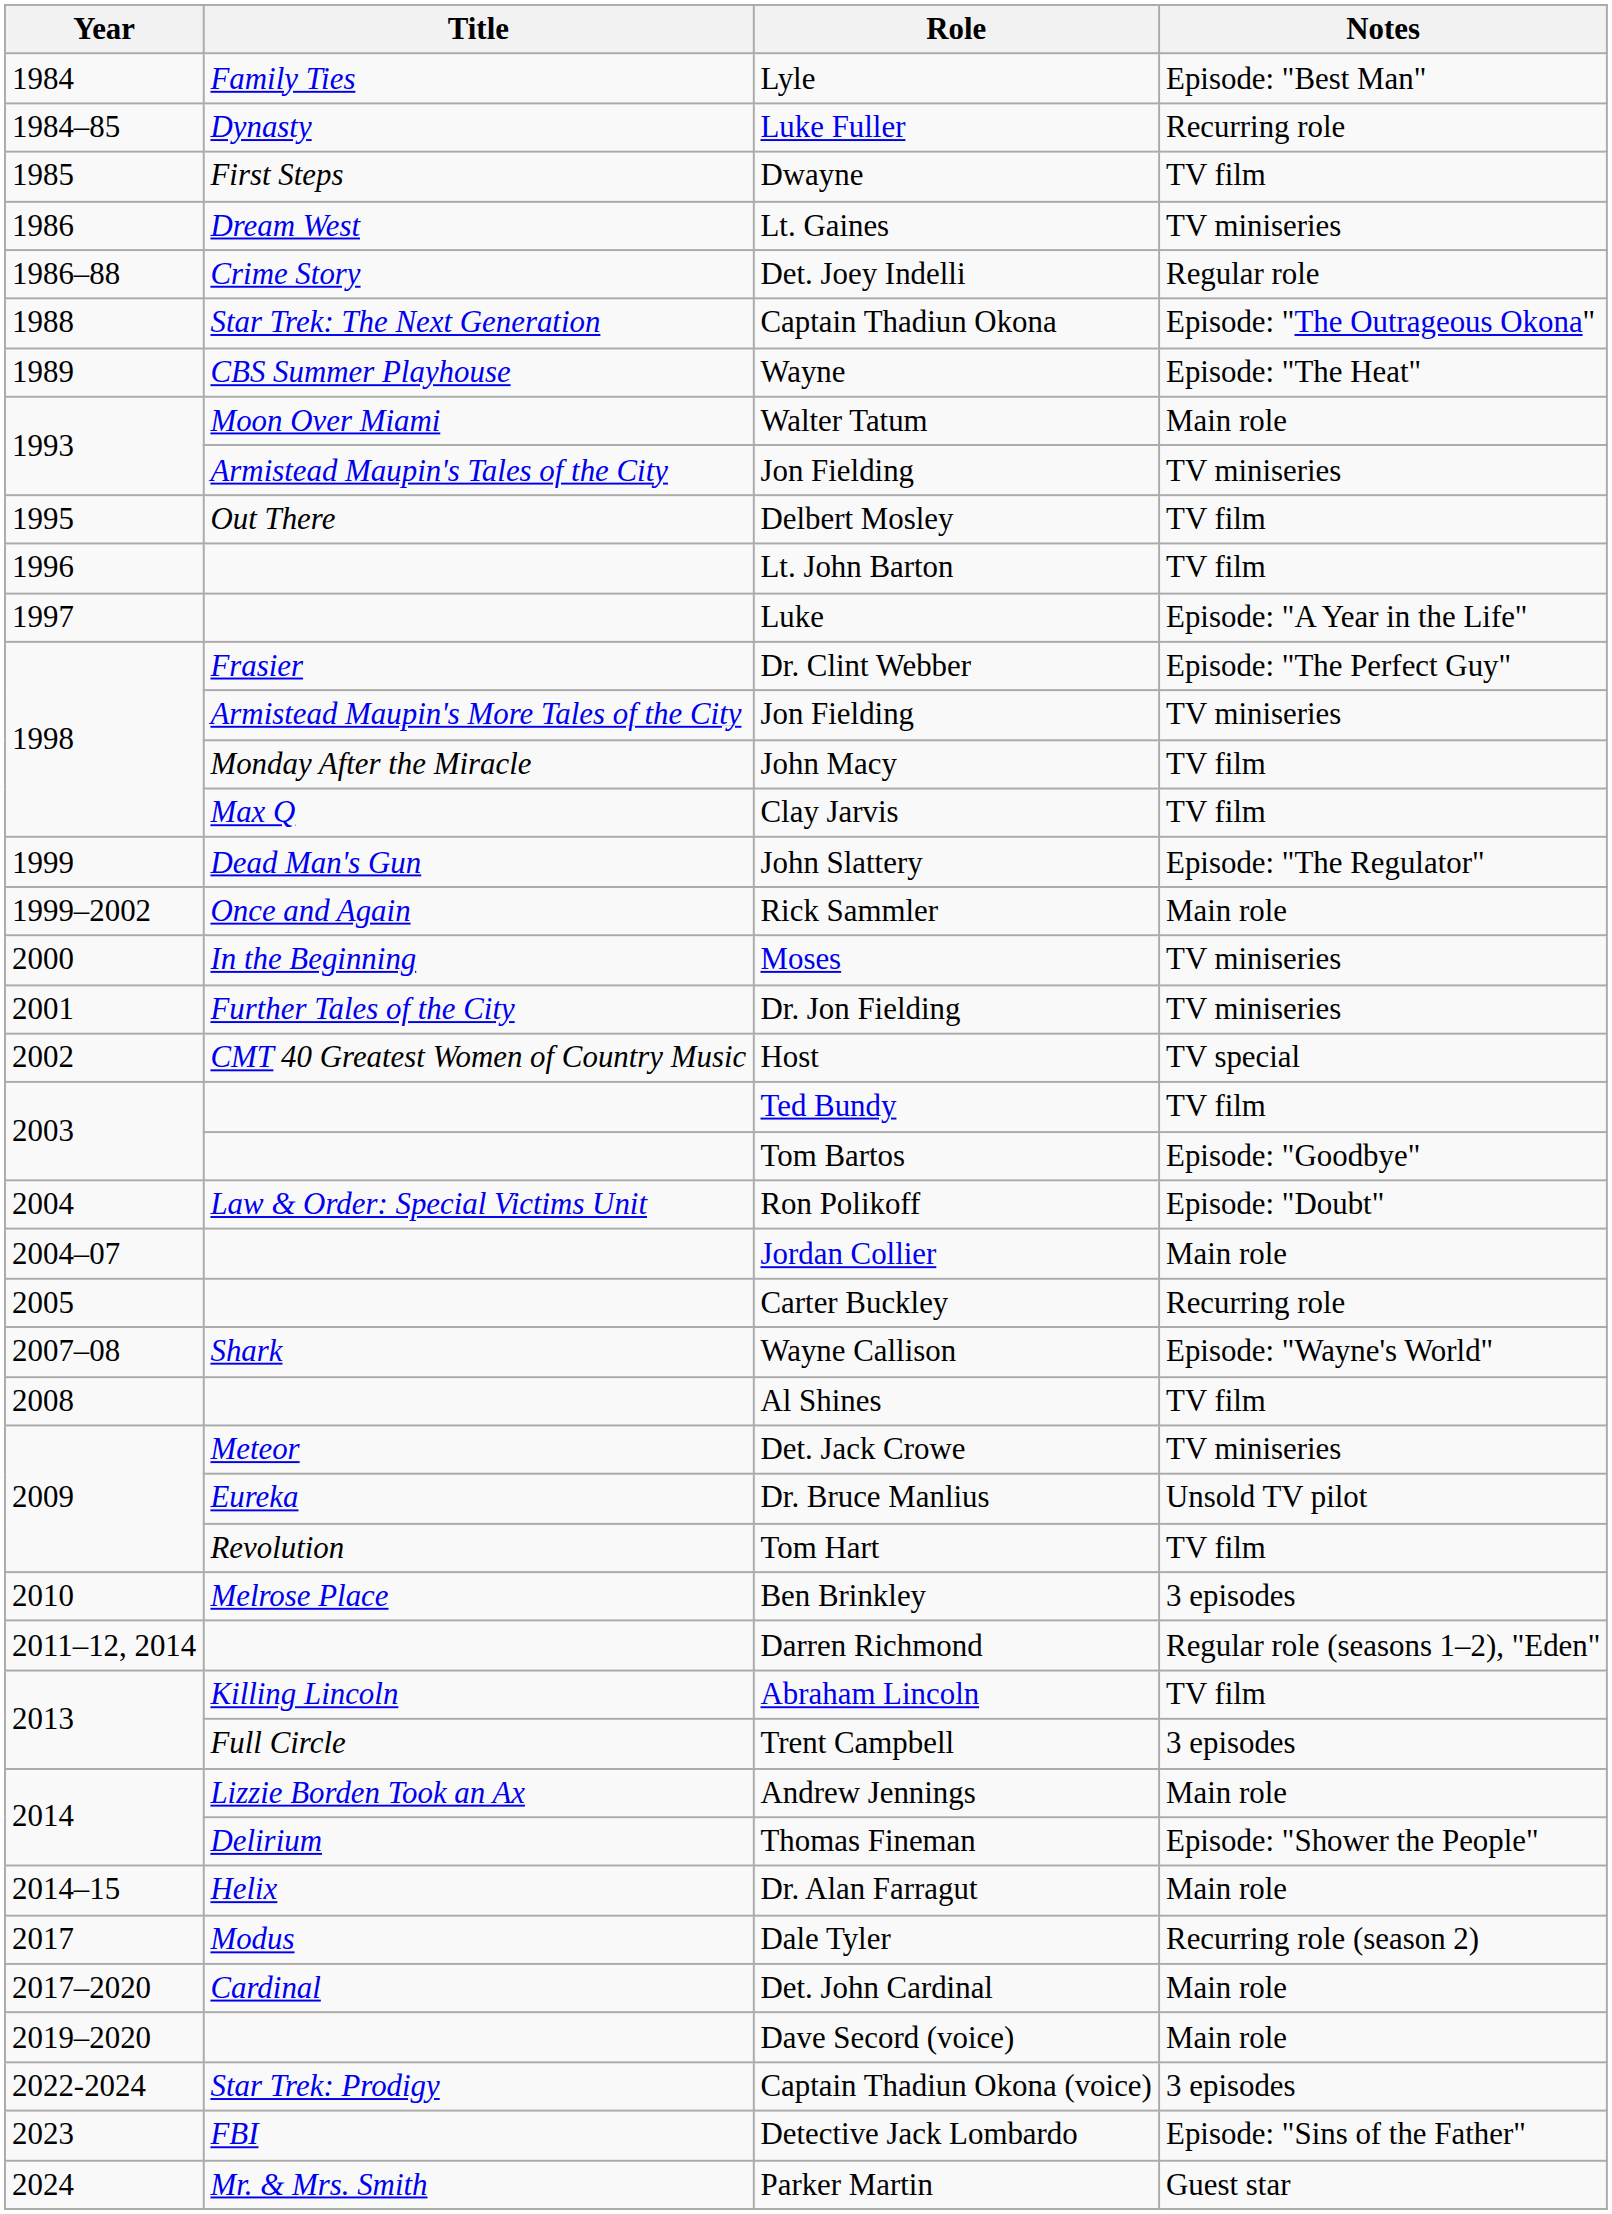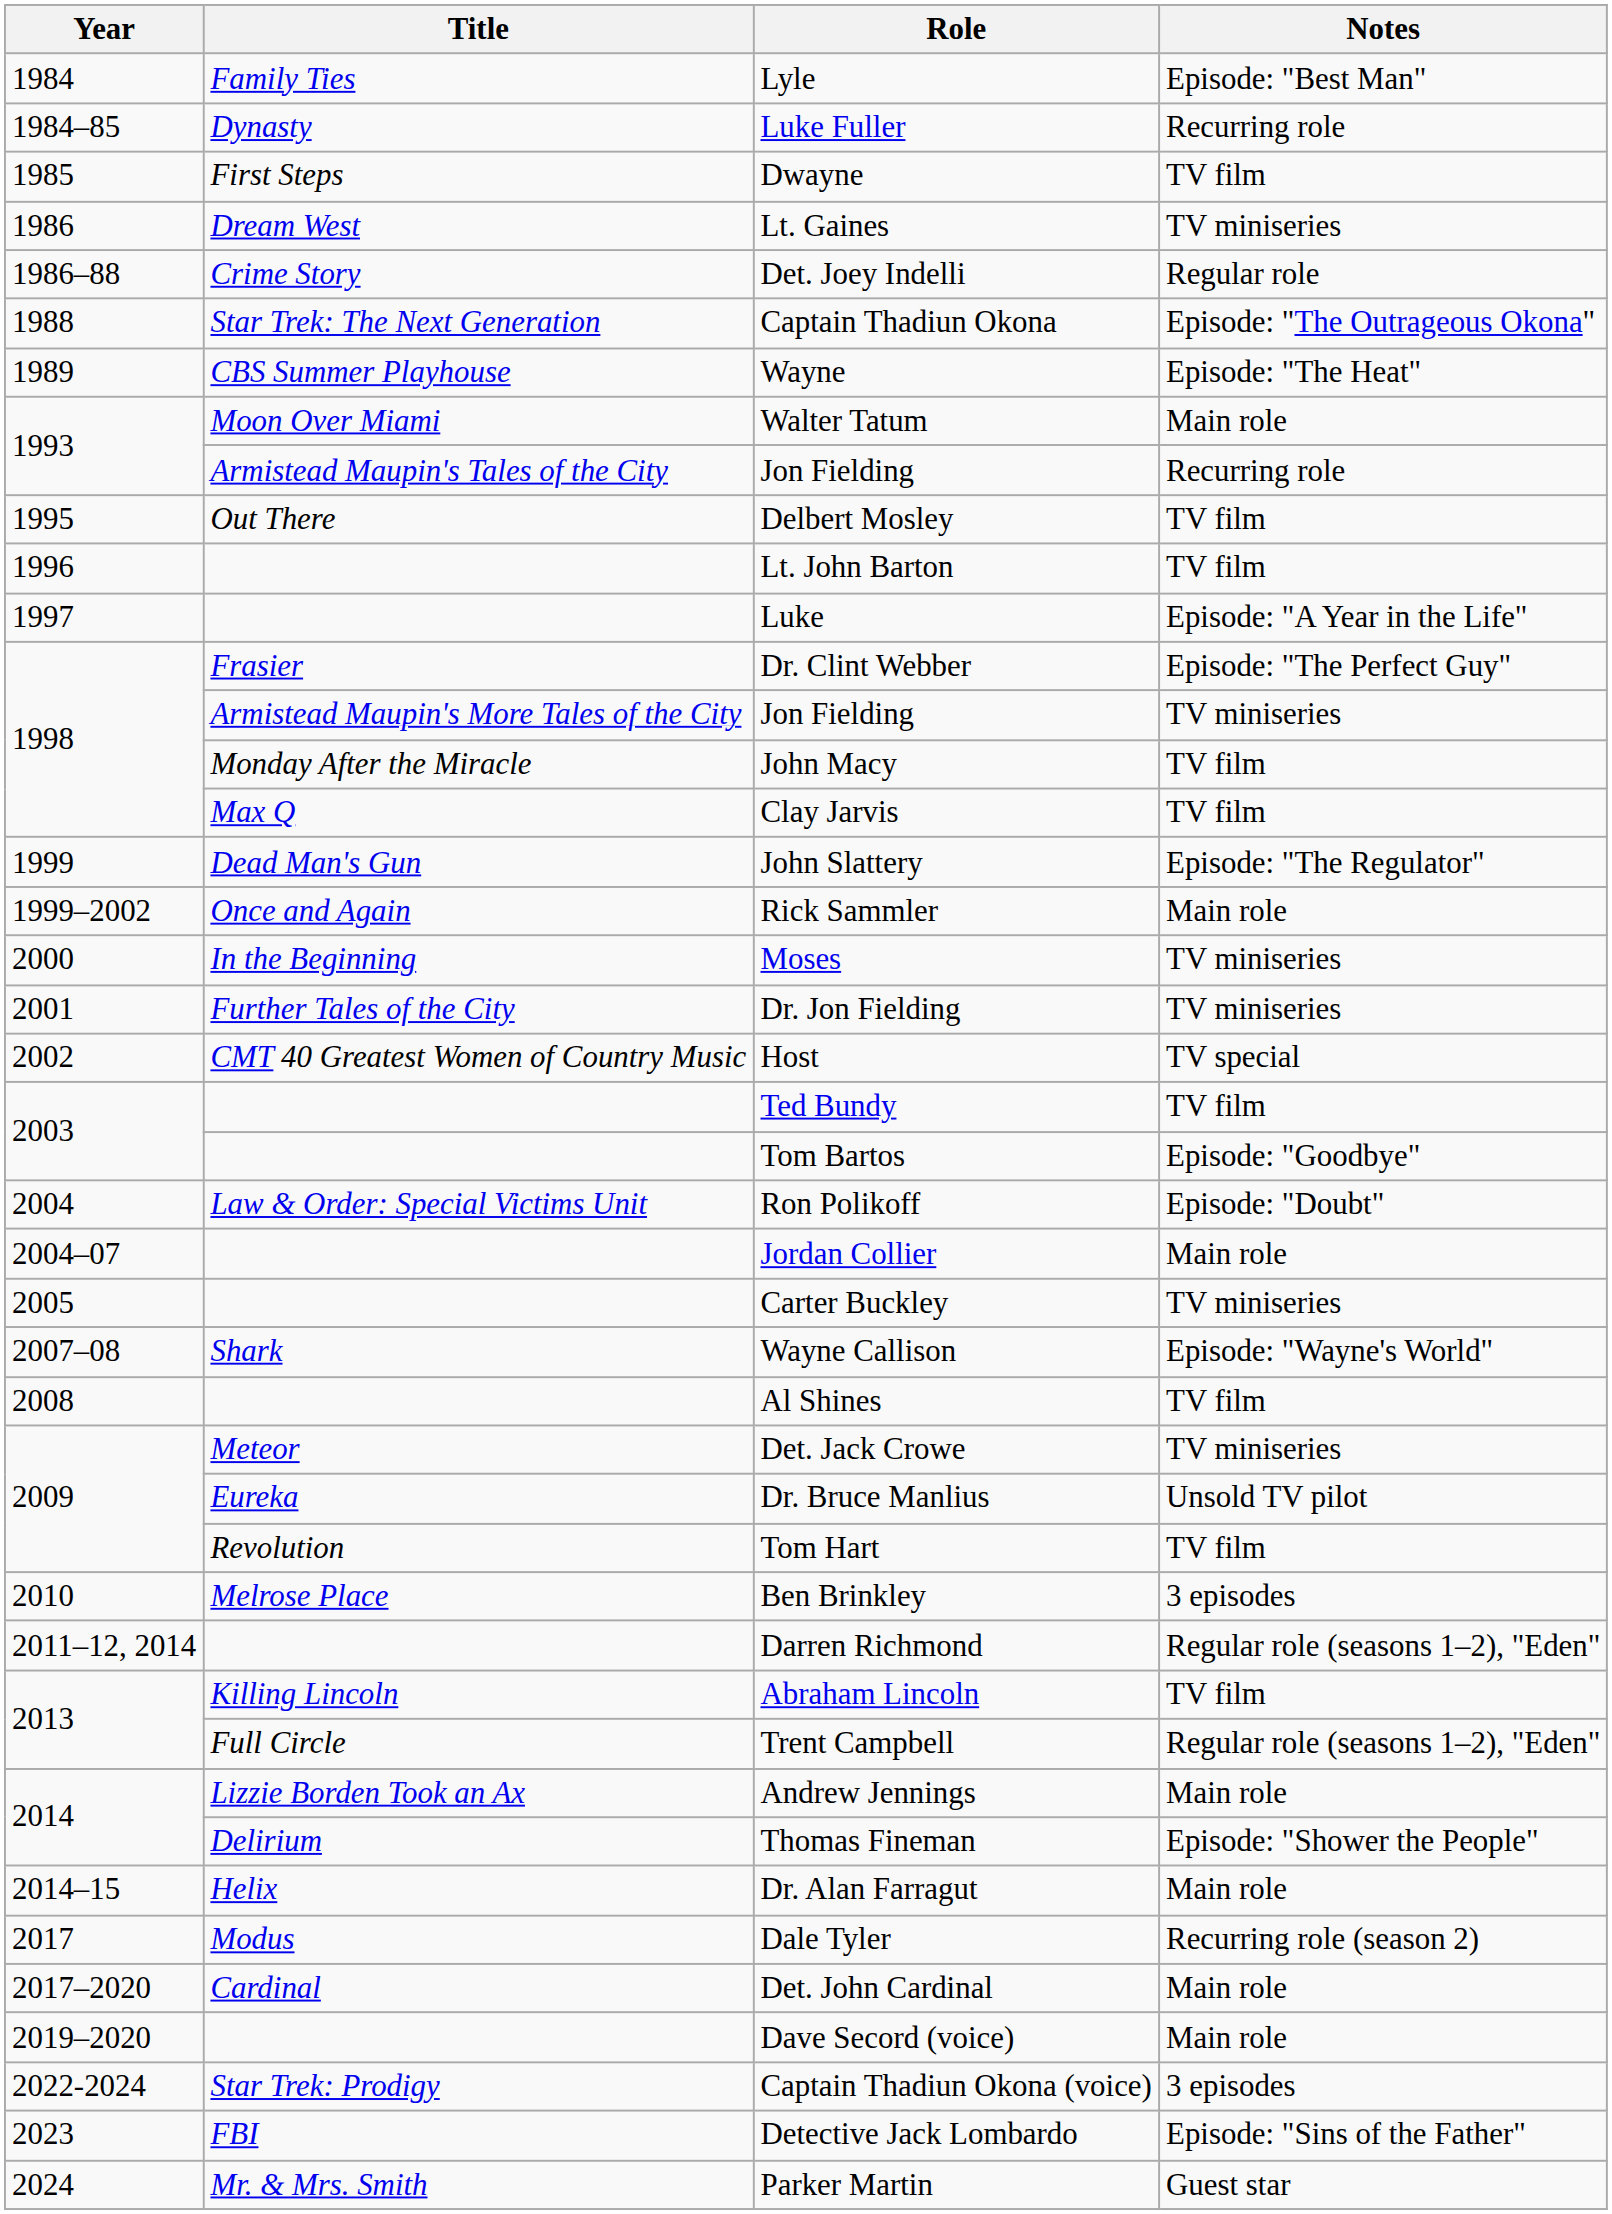Armistead Maupin's Tales of the City / Jon Fielding | Notes: TV miniseries -> Recurring role
Carter Buckley | Notes: Recurring role -> TV miniseries
Trent Campbell | Notes: 3 episodes -> Regular role (seasons 1–2), "Eden"
